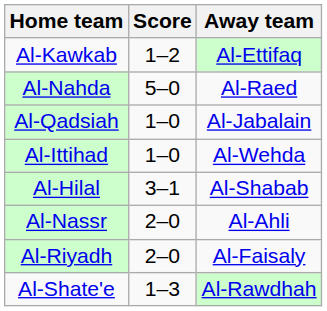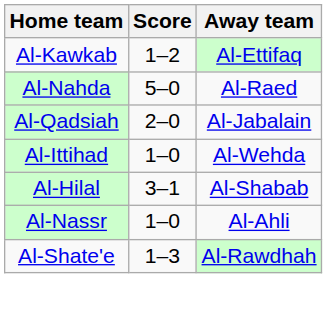Al-Qadsiah | Score: 1–0 -> 2–0
Al-Nassr | Score: 2–0 -> 1–0
- row: Al-Riyadh | 2–0 | Al-Faisaly
